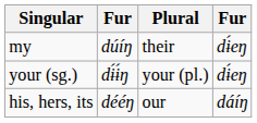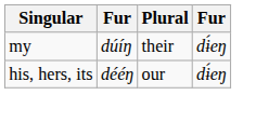- row: your (sg.) | dɨ́ɨ́ŋ | your (pl.) | dɨ́eŋ
his, hers, its | column 4: dáíŋ -> dɨ́eŋ
